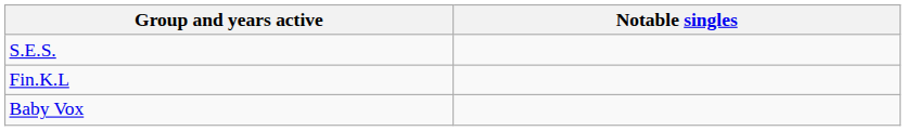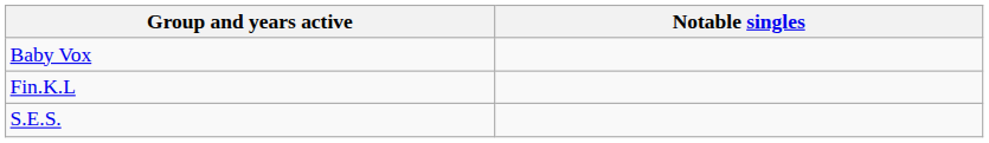rows swapped: Baby Vox <-> S.E.S.
